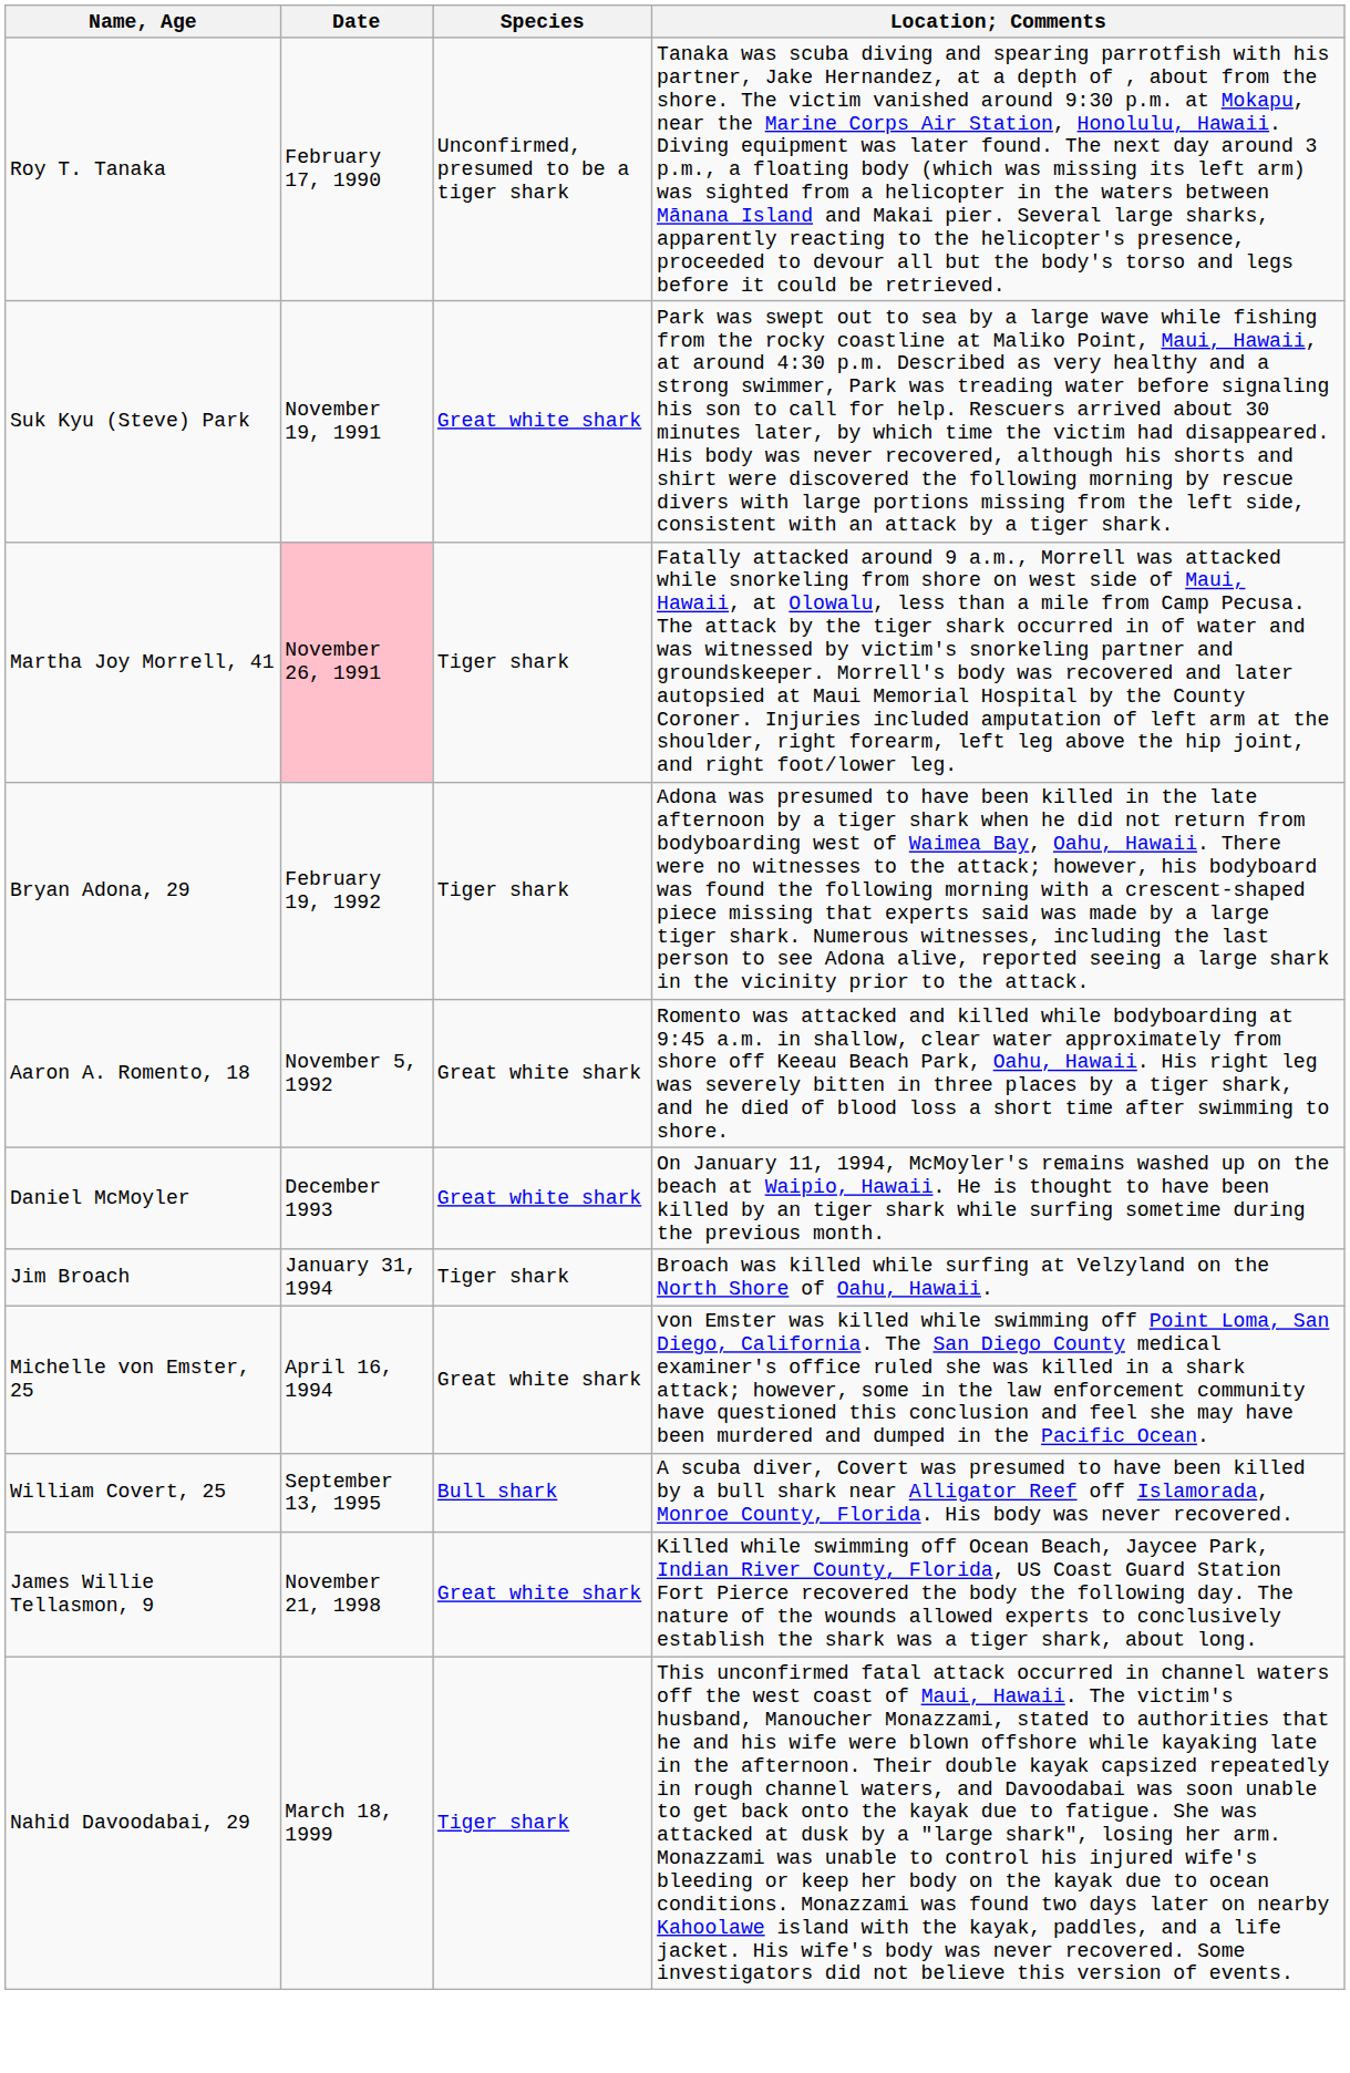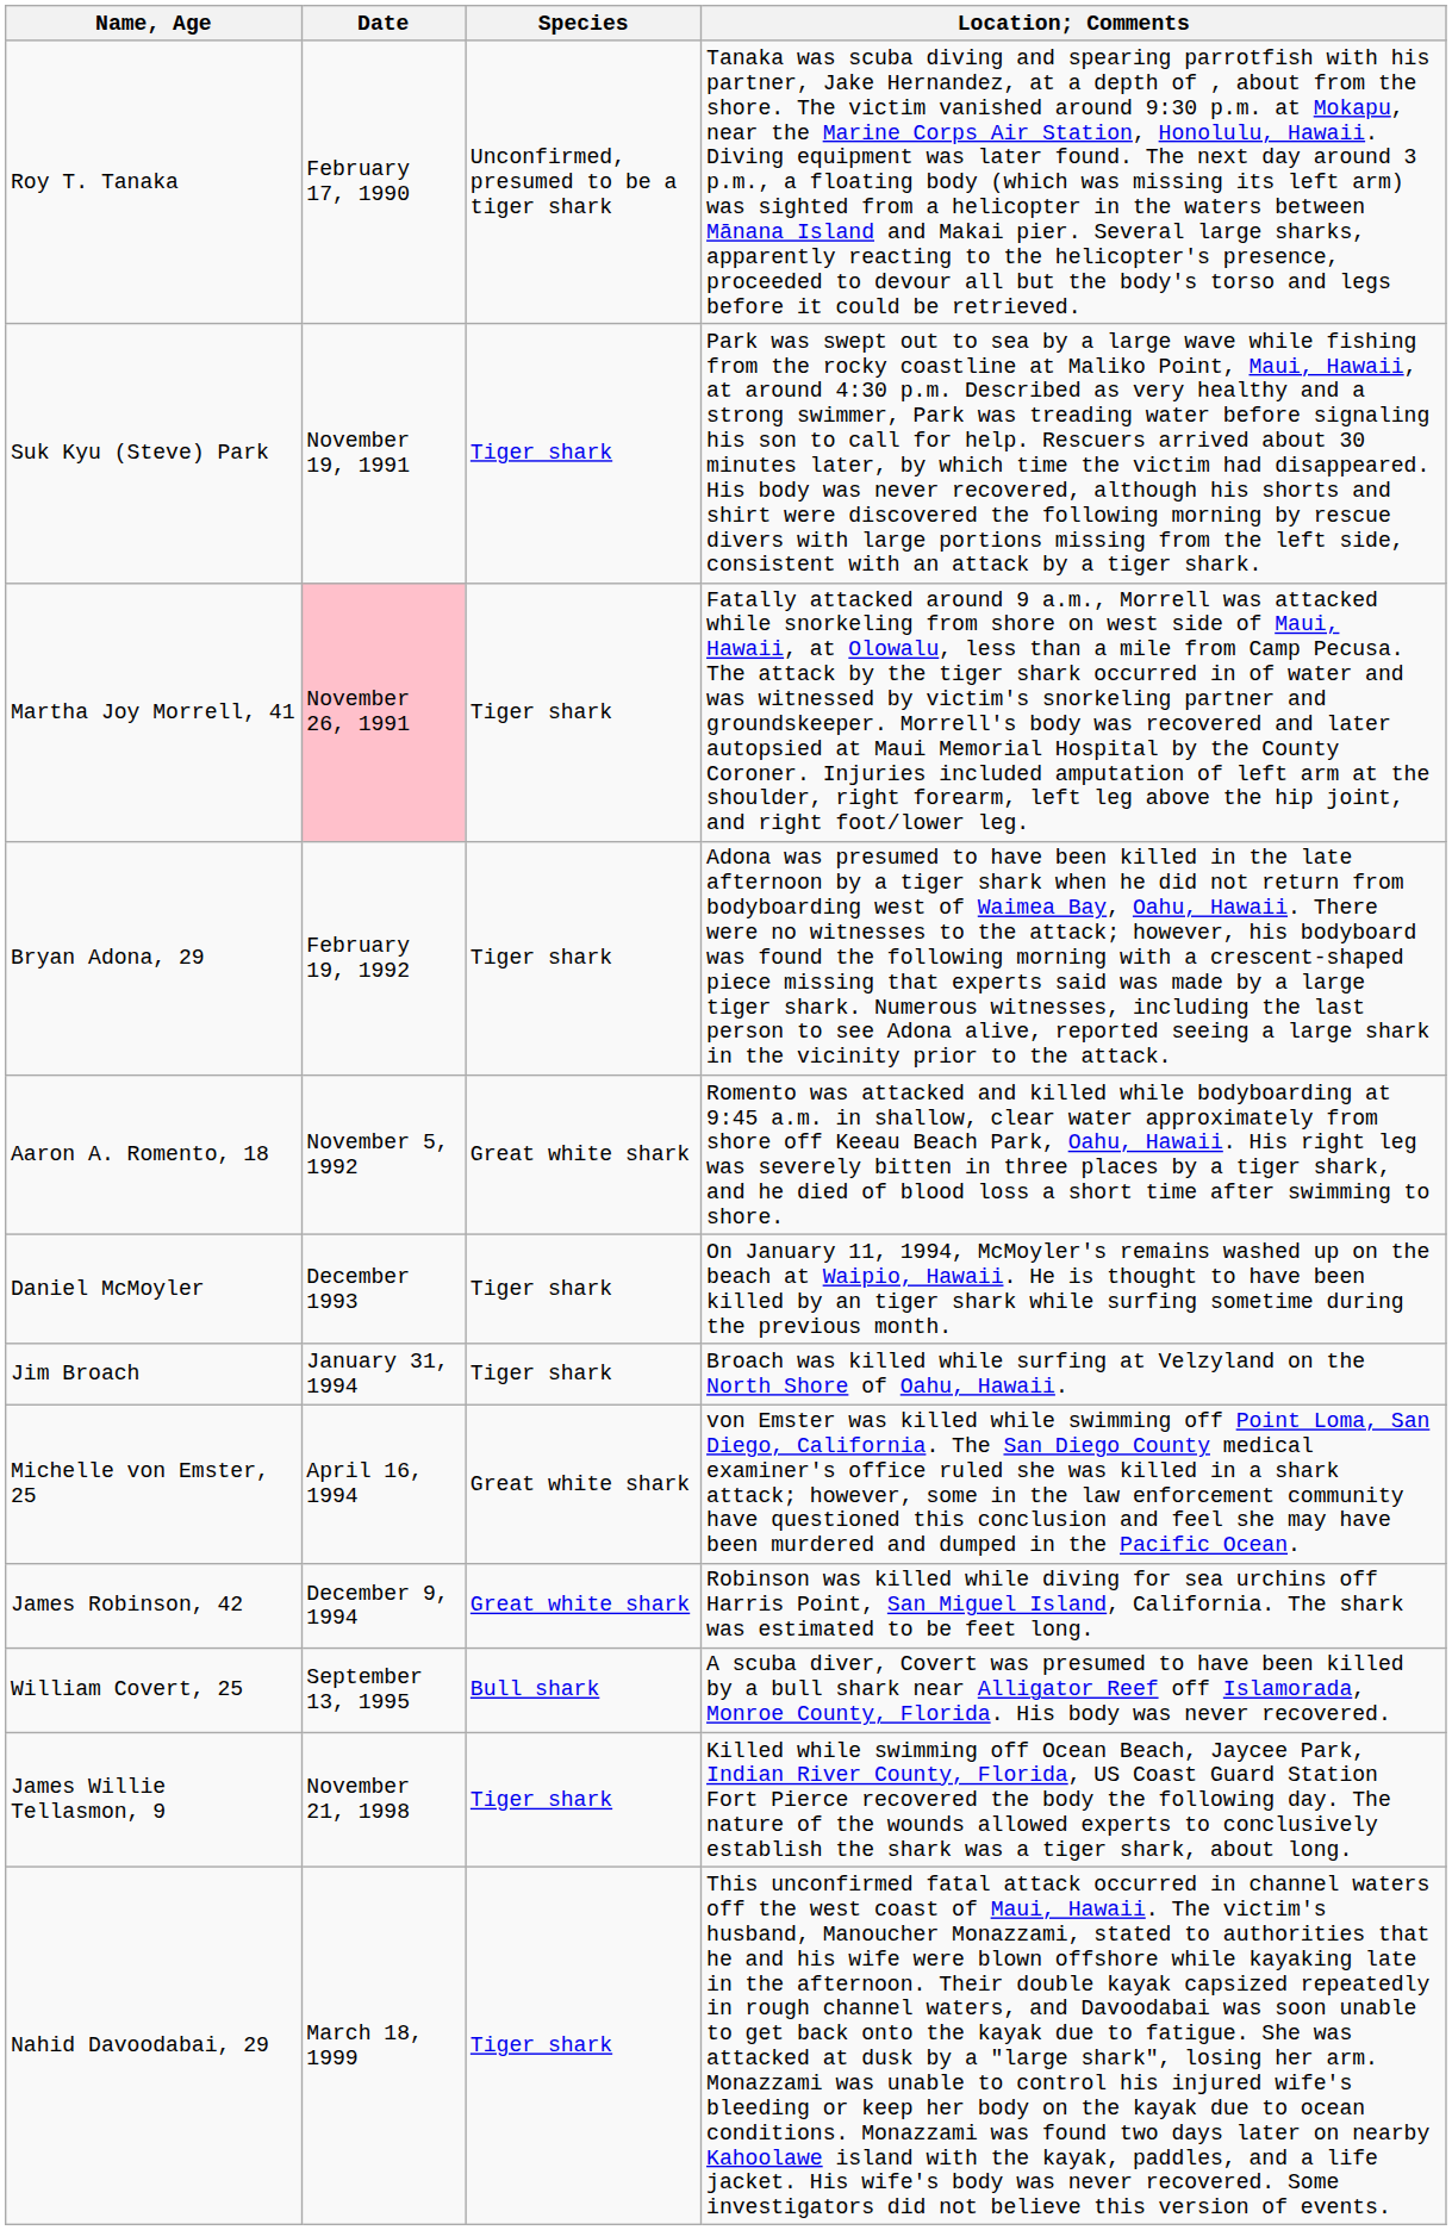Suk Kyu (Steve) Park | Species: Great white shark -> Tiger shark
Daniel McMoyler | Species: Great white shark -> Tiger shark
+ row: James Robinson, 42 | December 9, 1994 | Great white shark | Robinson was killed while diving for sea urchins off Harris Point, San Miguel Island, California. The shark was estimated to be feet long.
James Willie Tellasmon, 9 | Species: Great white shark -> Tiger shark
